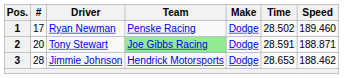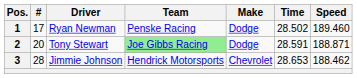3 | Make: Dodge -> Chevrolet
